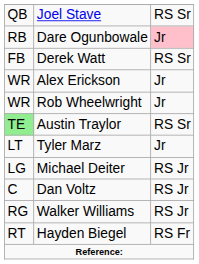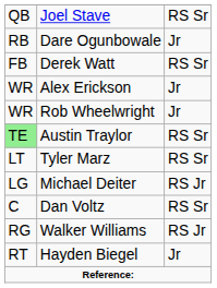Dare Ogunbowale | column 3: pink background -> no background
Tyler Marz | column 3: Jr -> RS Sr
Dan Voltz | column 3: RS Jr -> RS Sr
Hayden Biegel | column 3: RS Fr -> Jr
